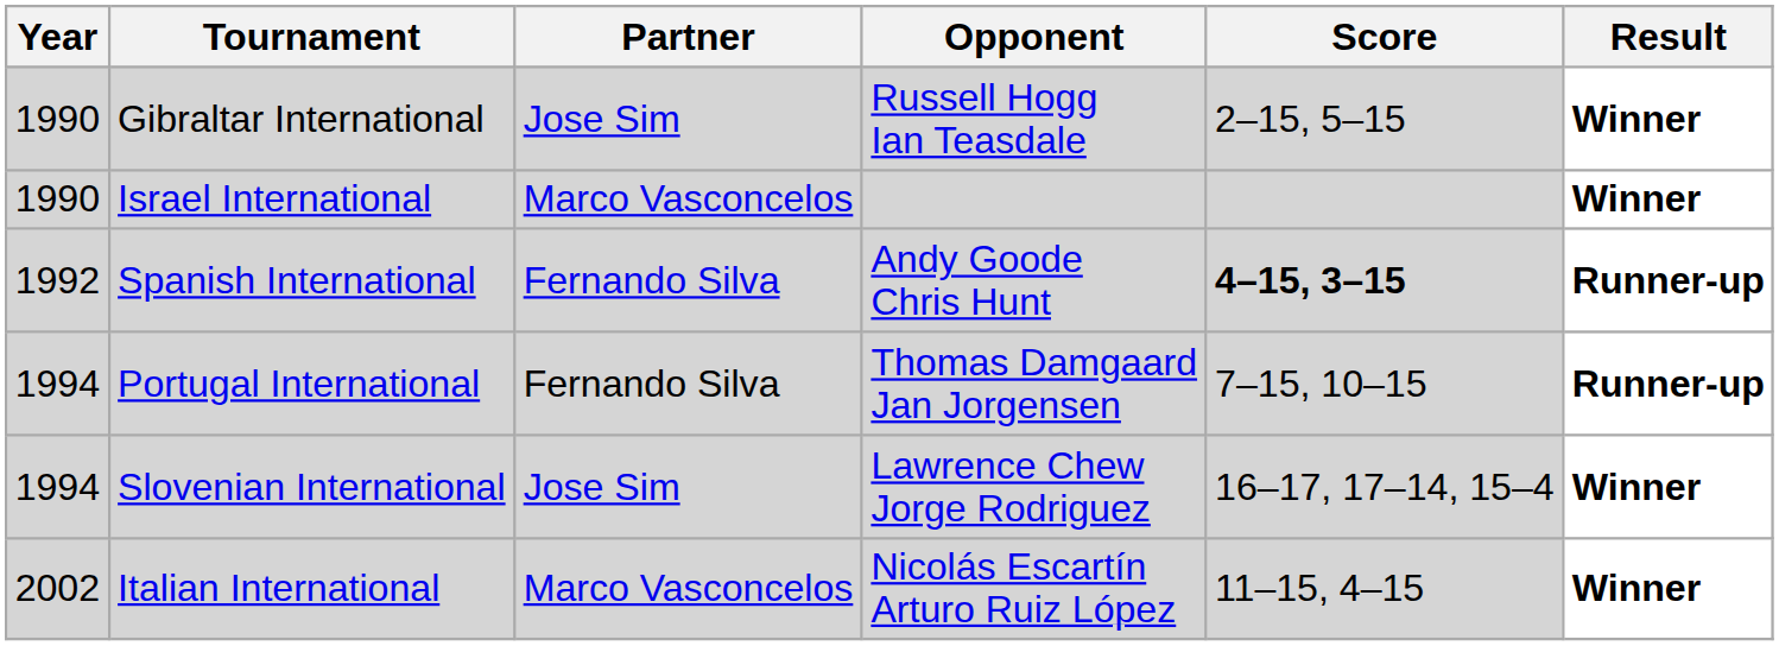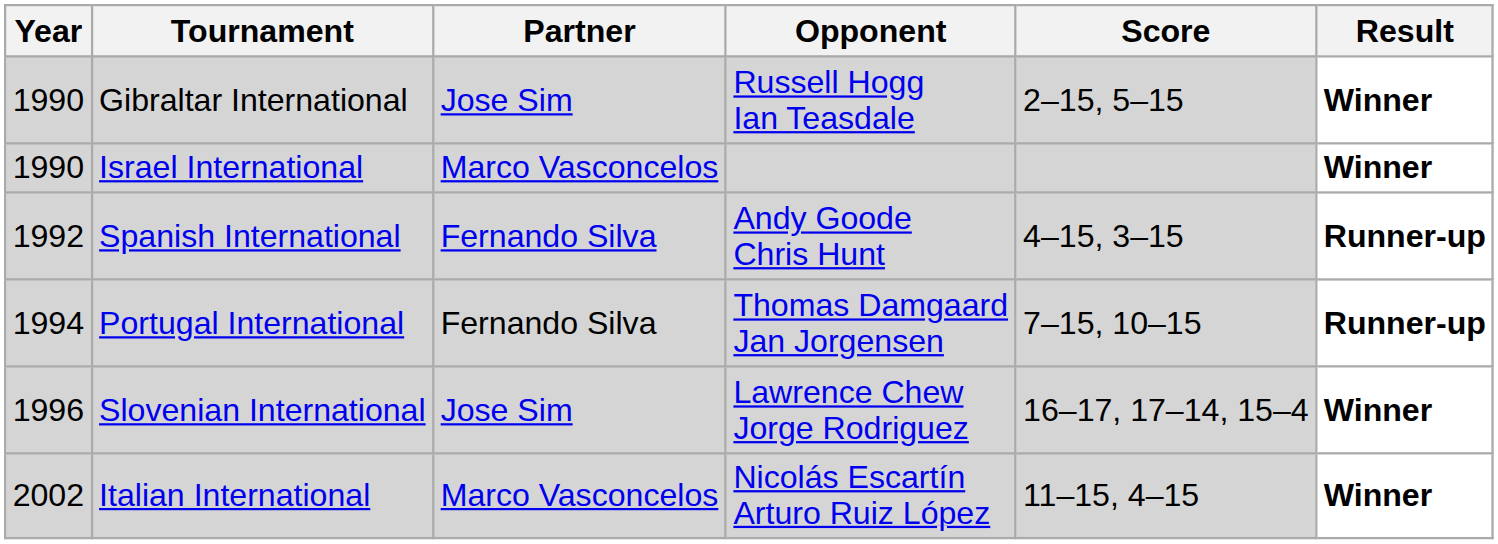Spanish International | Score: bold -> normal
Slovenian International | Year: 1994 -> 1996
